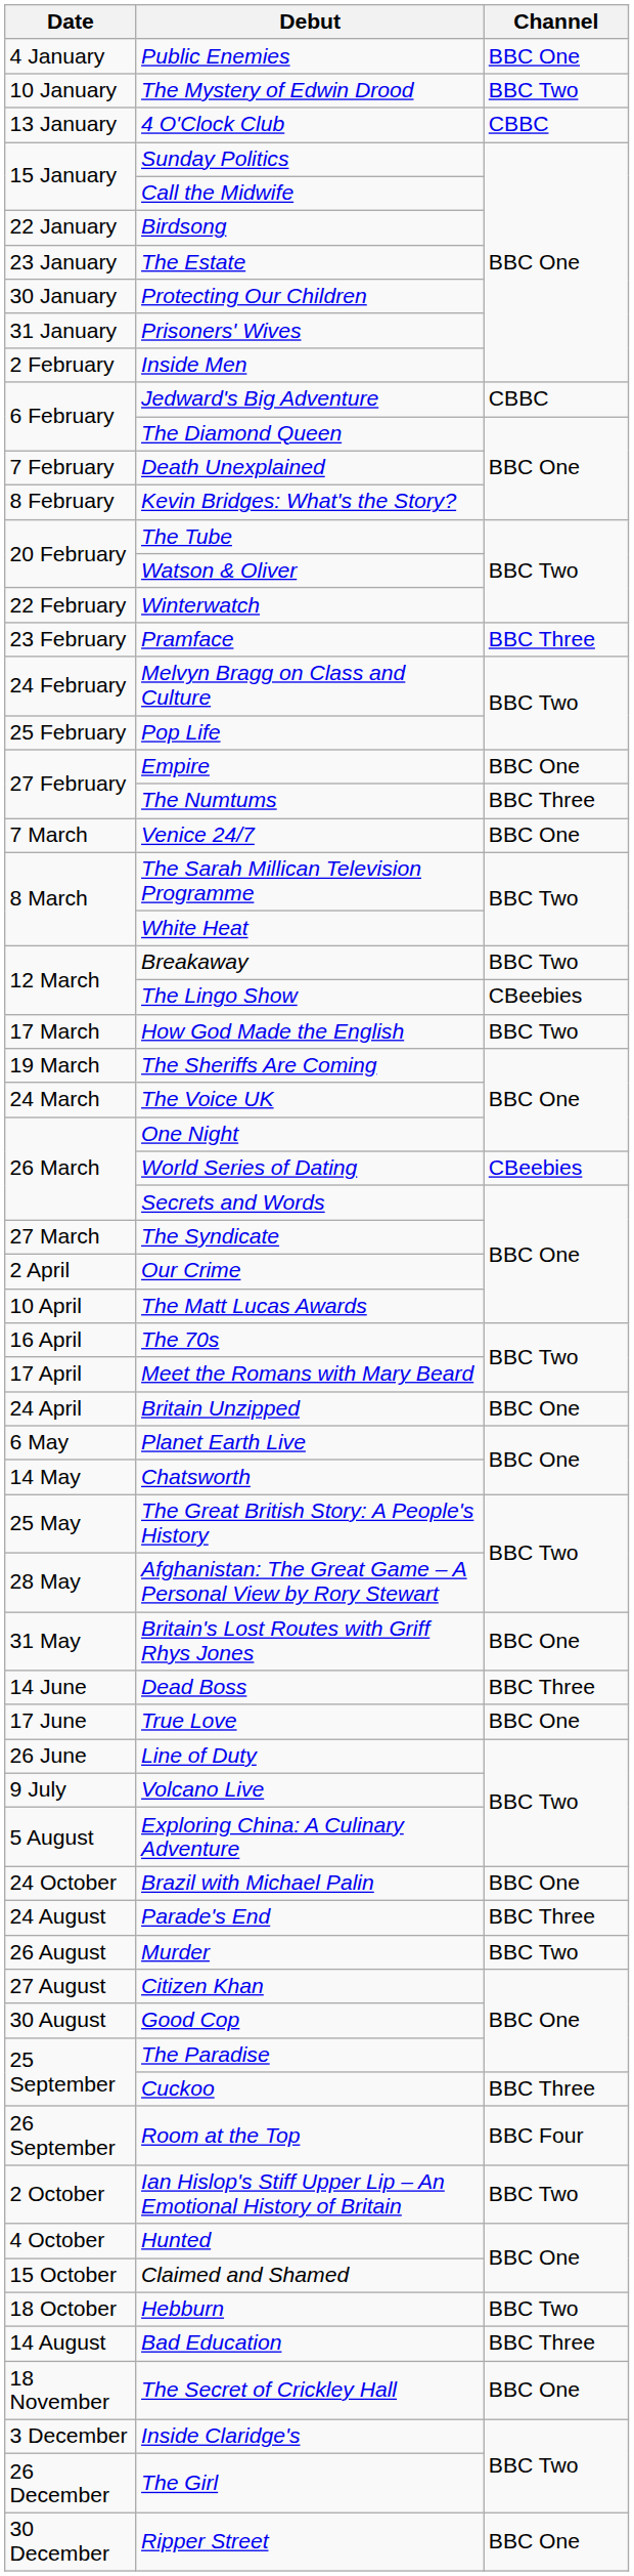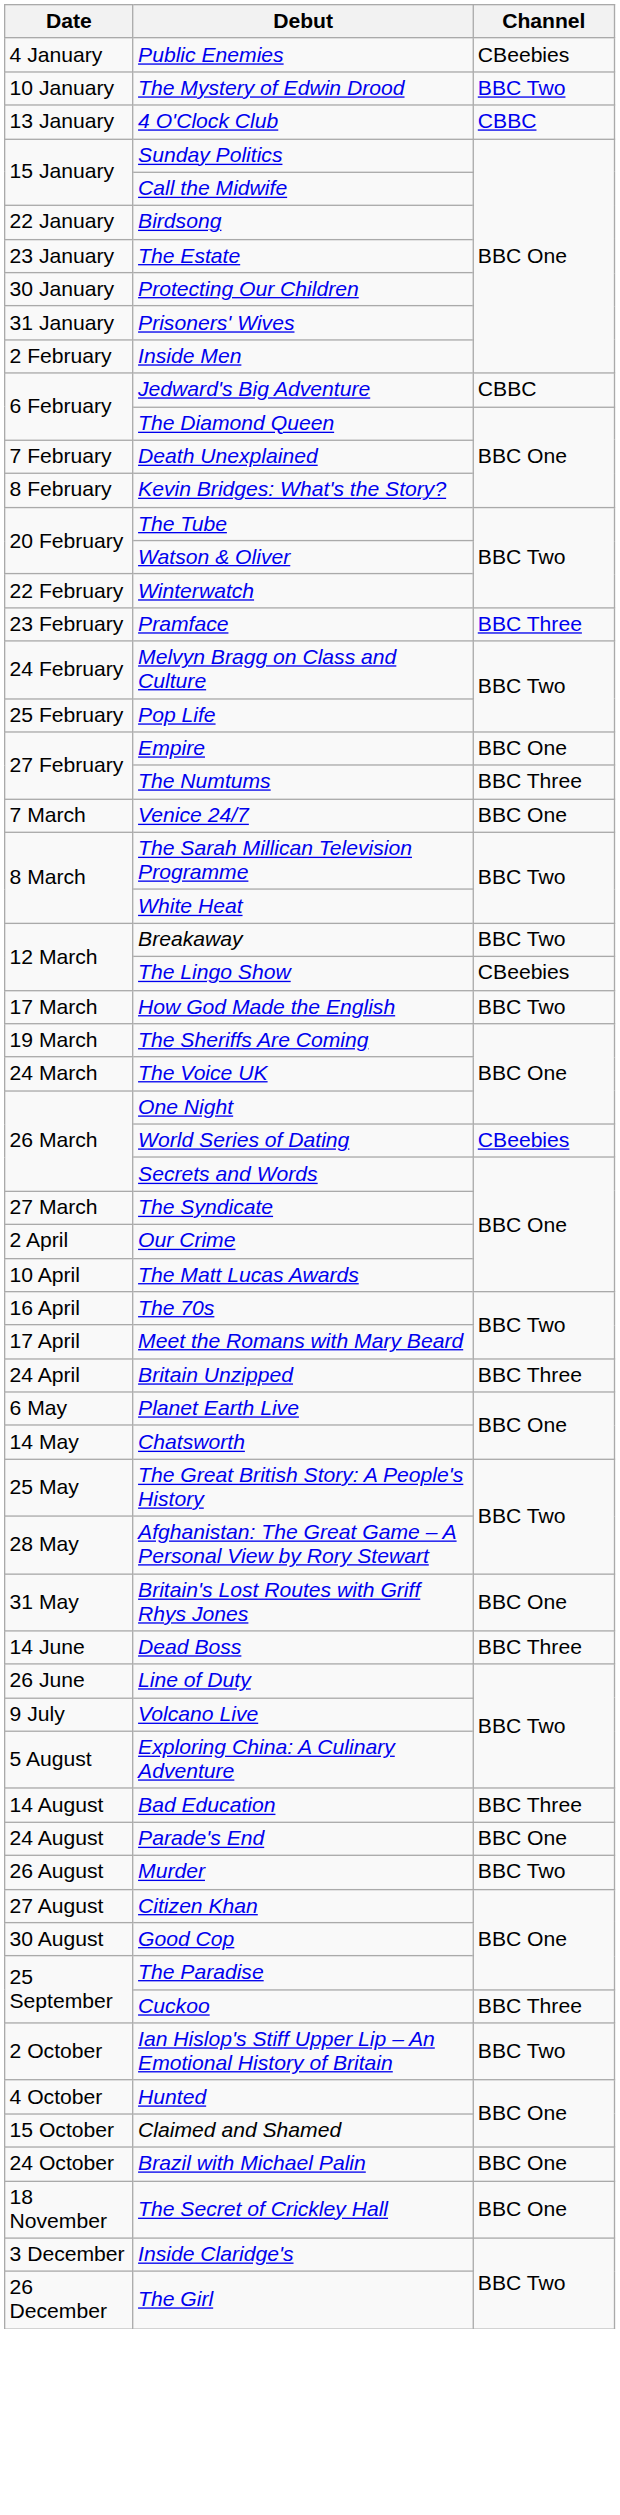Public Enemies | Channel: BBC One -> CBeebies
Britain Unzipped | Channel: BBC One -> BBC Three
- row: 17 June | True Love | BBC One
rows swapped: Bad Education <-> Brazil with Michael Palin
Parade's End | Channel: BBC Three -> BBC One
- row: 26 September | Room at the Top | BBC Four
- row: 18 October | Hebburn | BBC Two
- row: 30 December | Ripper Street | BBC One
